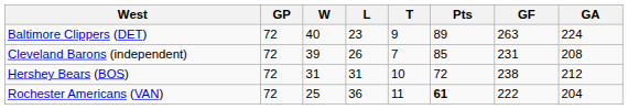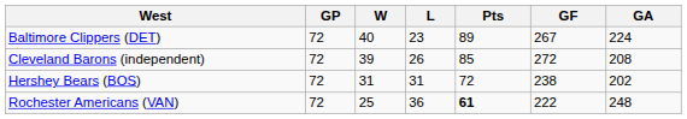- column: T | 9 | 7 | 10 | 11
Baltimore Clippers (DET) | GF: 263 -> 267
Cleveland Barons (independent) | GF: 231 -> 272
Hershey Bears (BOS) | GA: 212 -> 202
Rochester Americans (VAN) | GA: 204 -> 248
